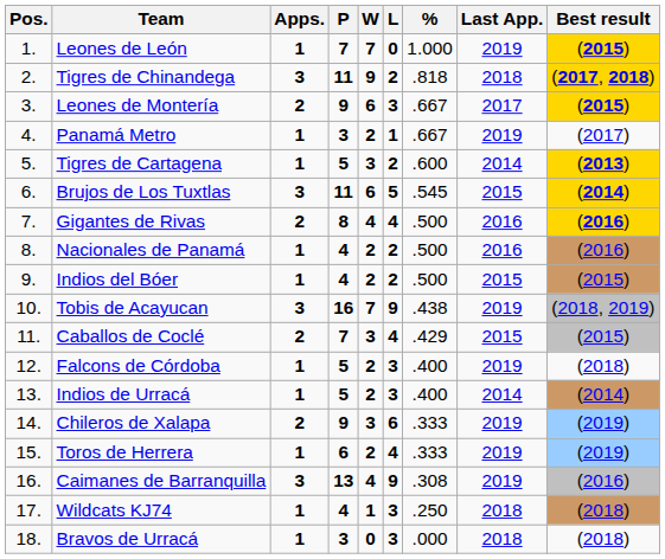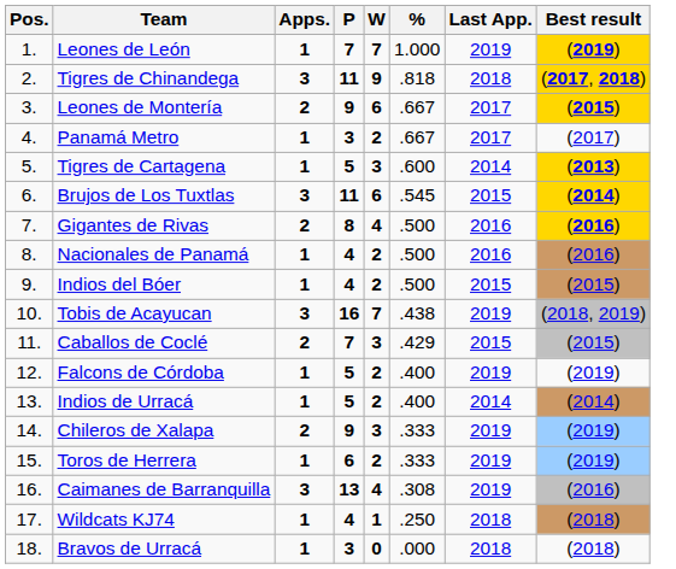- column: L | 0 | 2 | 3 | 1 | 2 | 5 | 4 | 2 | 2 | 9 | 4 | 3 | 3 | 6 | 4 | 9 | 3 | 3
Leones de León | Best result: (2015) -> (2019)
Panamá Metro | Last App.: 2019 -> 2017
Falcons de Córdoba | Best result: (2018) -> (2019)
